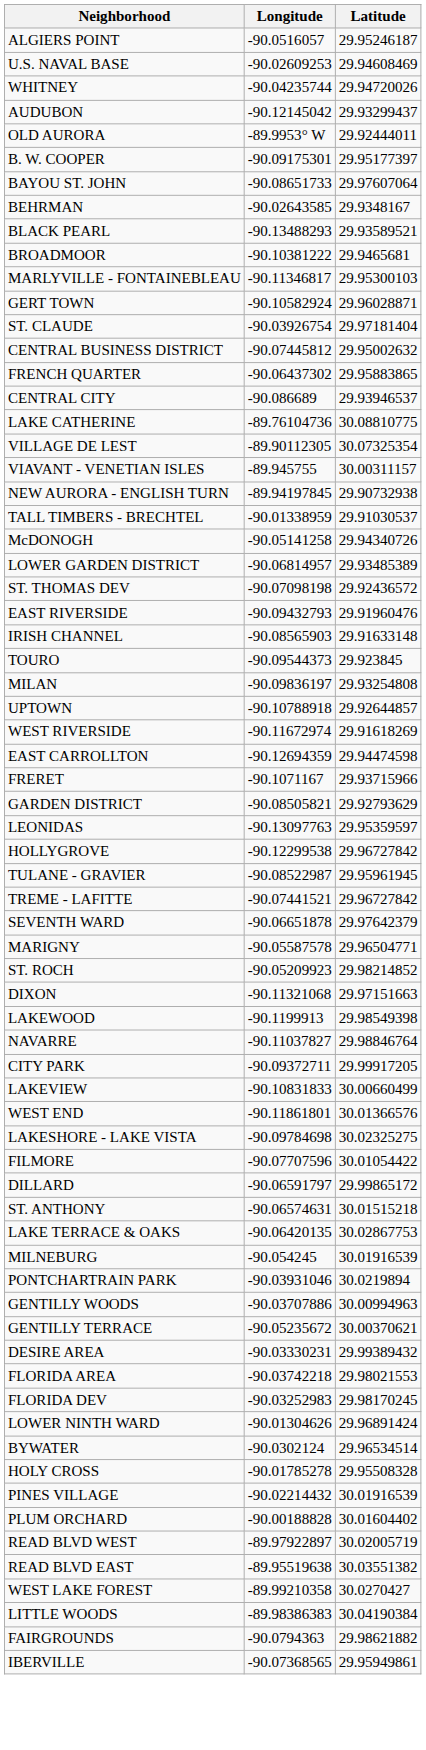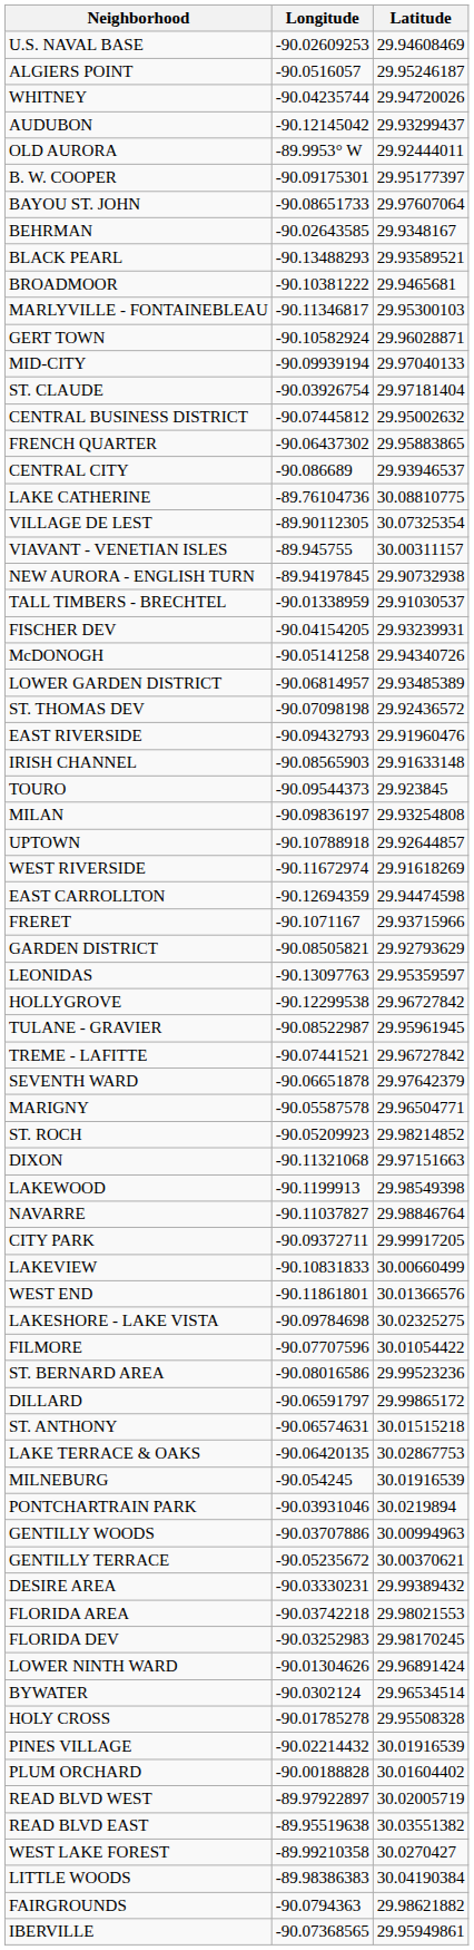rows swapped: U.S. NAVAL BASE <-> ALGIERS POINT
+ row: MID-CITY | -90.09939194 | 29.97040133
+ row: FISCHER DEV | -90.04154205 | 29.93239931
+ row: ST. BERNARD AREA | -90.08016586 | 29.99523236
